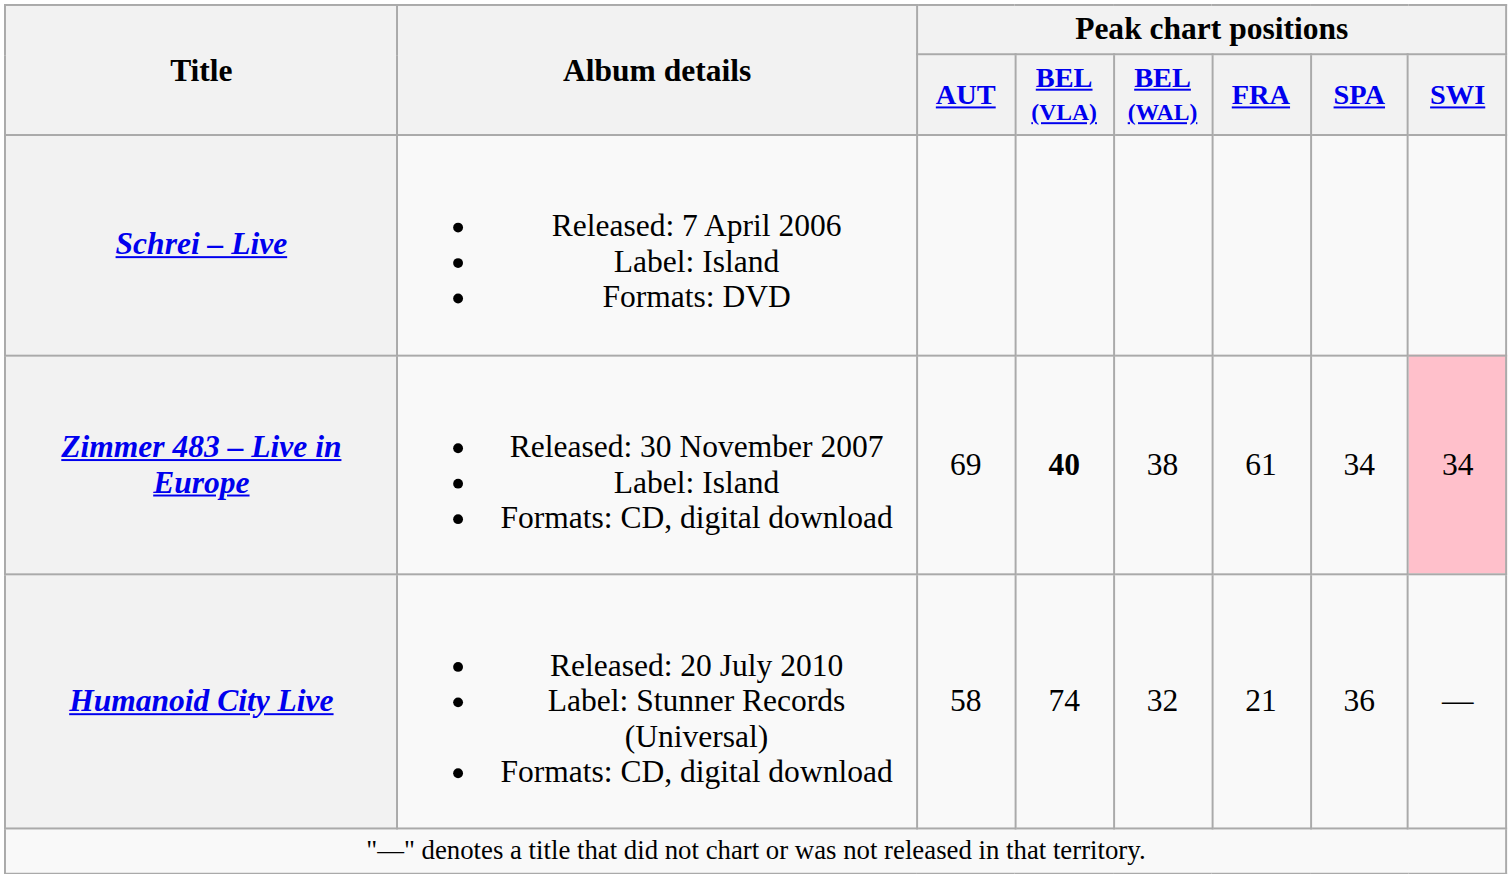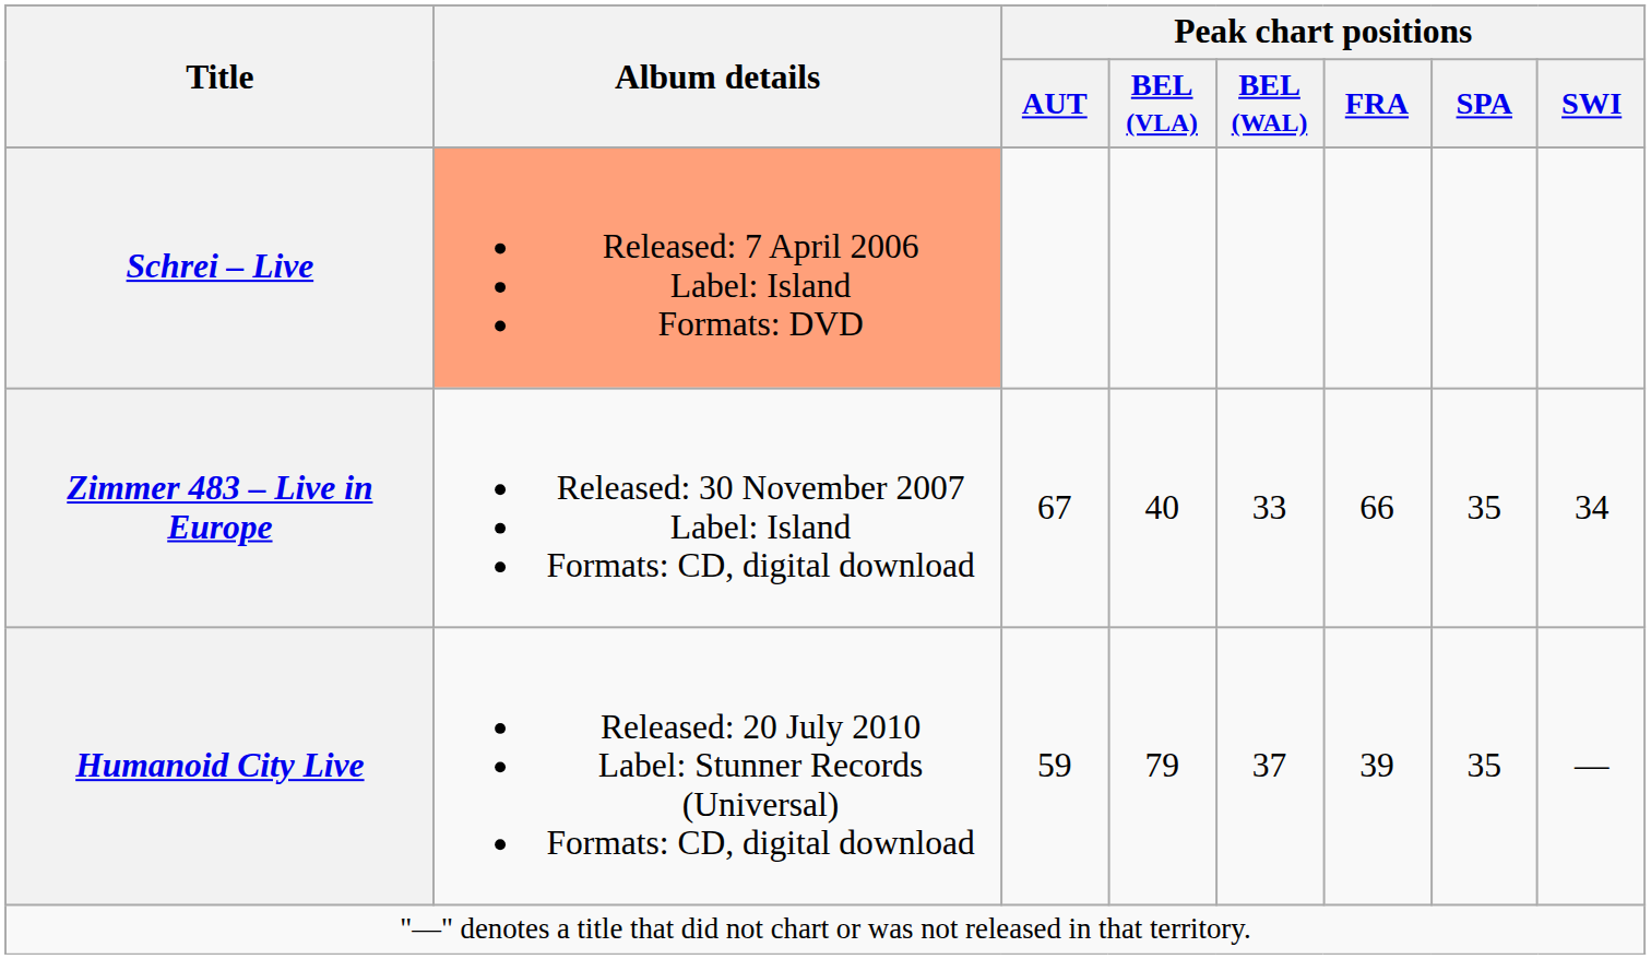Schrei – Live | Album details: no background -> lightsalmon background
Zimmer 483 – Live in Europe | Peak chart positions / AUT: 69 -> 67
Zimmer 483 – Live in Europe | Peak chart positions / BEL (VLA): bold -> normal
Zimmer 483 – Live in Europe | Peak chart positions / BEL (WAL): 38 -> 33
Zimmer 483 – Live in Europe | Peak chart positions / FRA: 61 -> 66
Zimmer 483 – Live in Europe | Peak chart positions / SPA: 34 -> 35
Zimmer 483 – Live in Europe | Peak chart positions / SWI: pink background -> no background
Humanoid City Live | Peak chart positions / AUT: 58 -> 59
Humanoid City Live | Peak chart positions / BEL (VLA): 74 -> 79
Humanoid City Live | Peak chart positions / BEL (WAL): 32 -> 37
Humanoid City Live | Peak chart positions / FRA: 21 -> 39
Humanoid City Live | Peak chart positions / SPA: 36 -> 35
